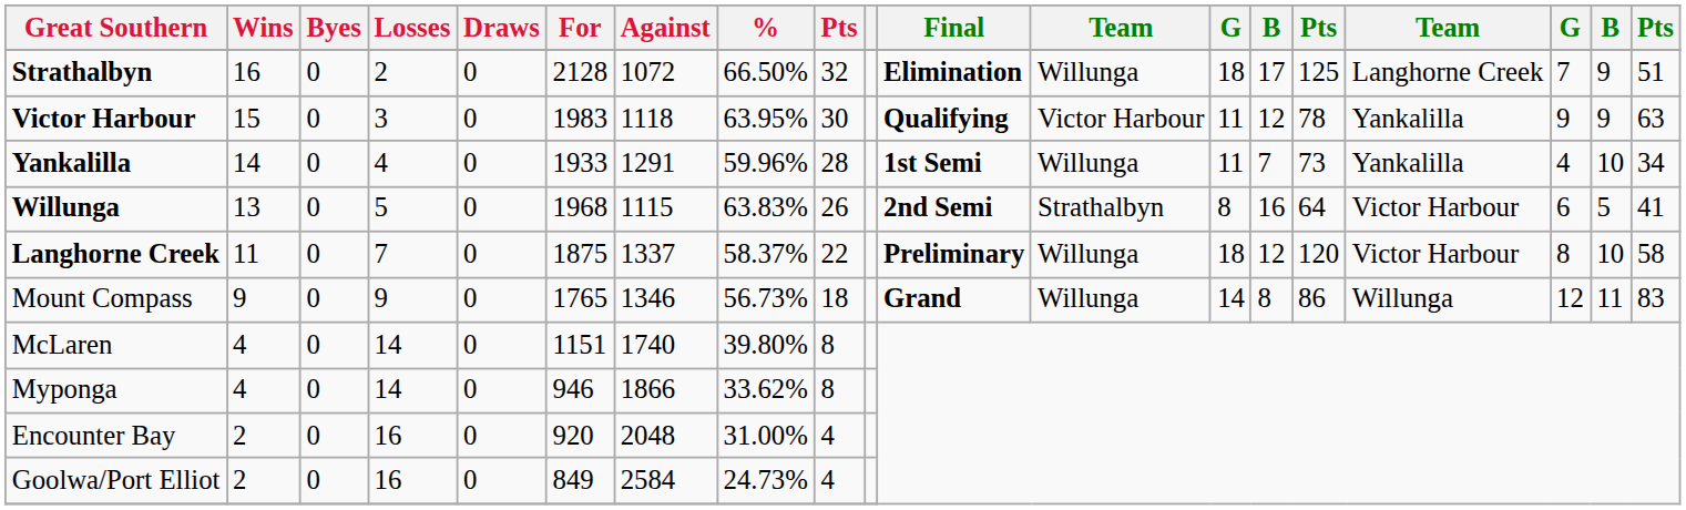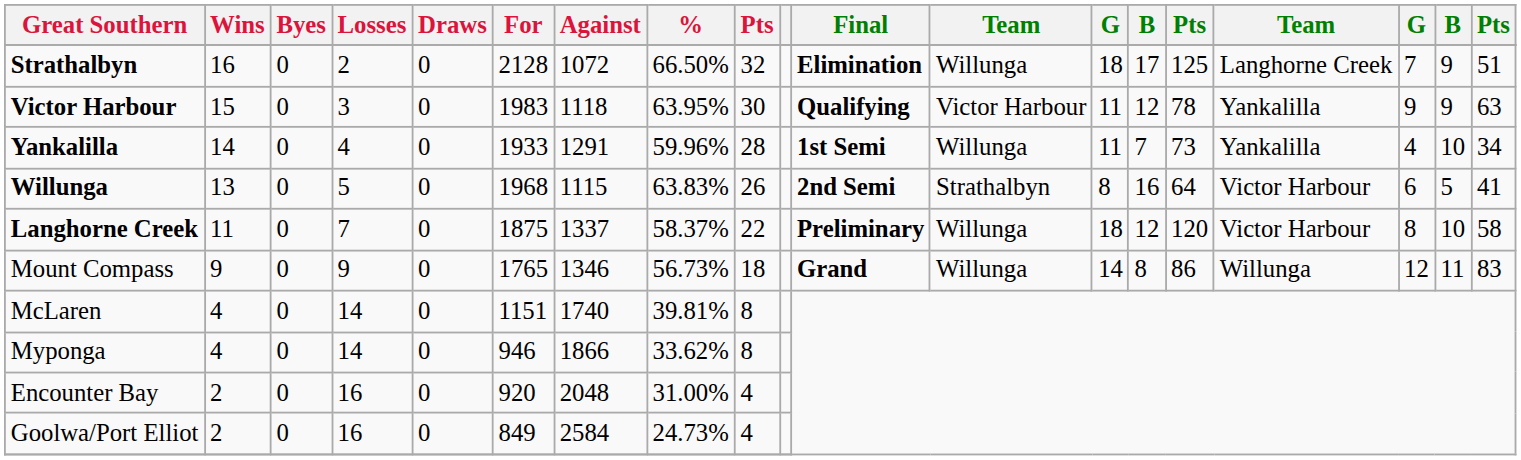McLaren | %: 39.80% -> 39.81%
